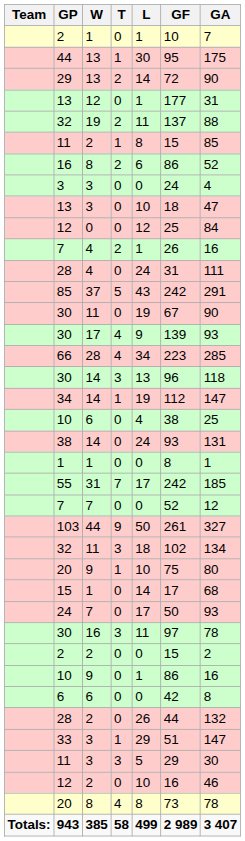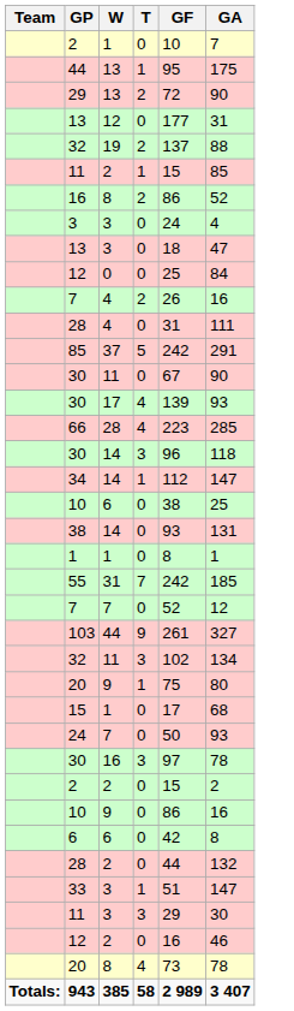- column: L | 1 | 30 | 14 | 1 | 11 | 8 | 6 | 0 | 10 | 12 | 1 | 24 | 43 | 19 | 9 | 34 | 13 | 19 | 4 | 24 | 0 | 17 | 0 | 50 | 18 | 10 | 14 | 17 | 11 | 0 | 1 | 0 | 26 | 29 | 5 | 10 | 8 | 499
